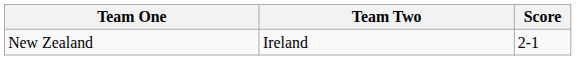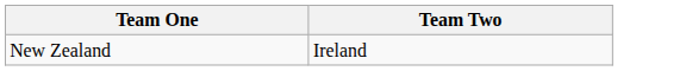- column: Score | 2-1
